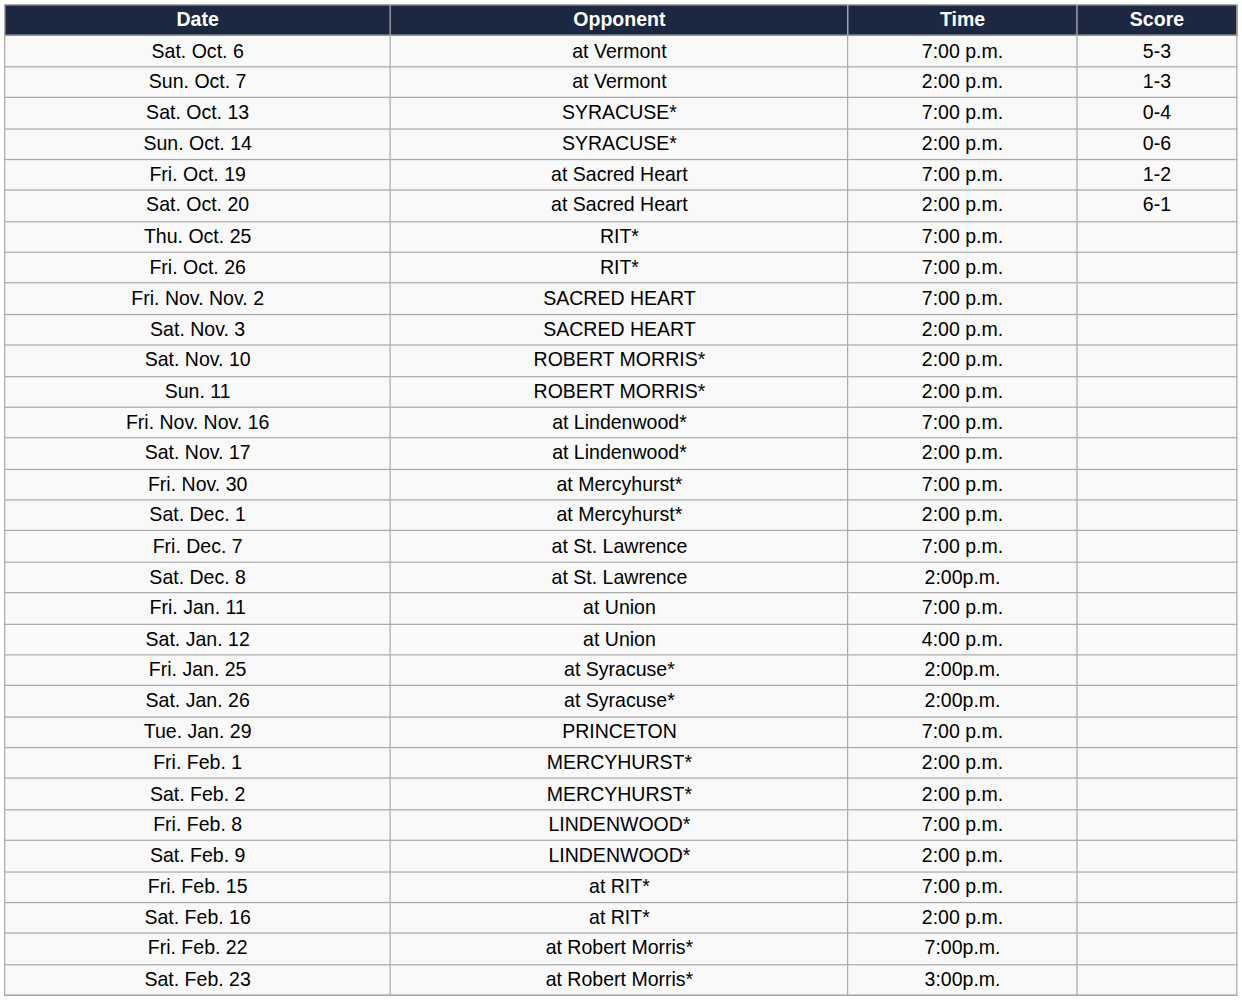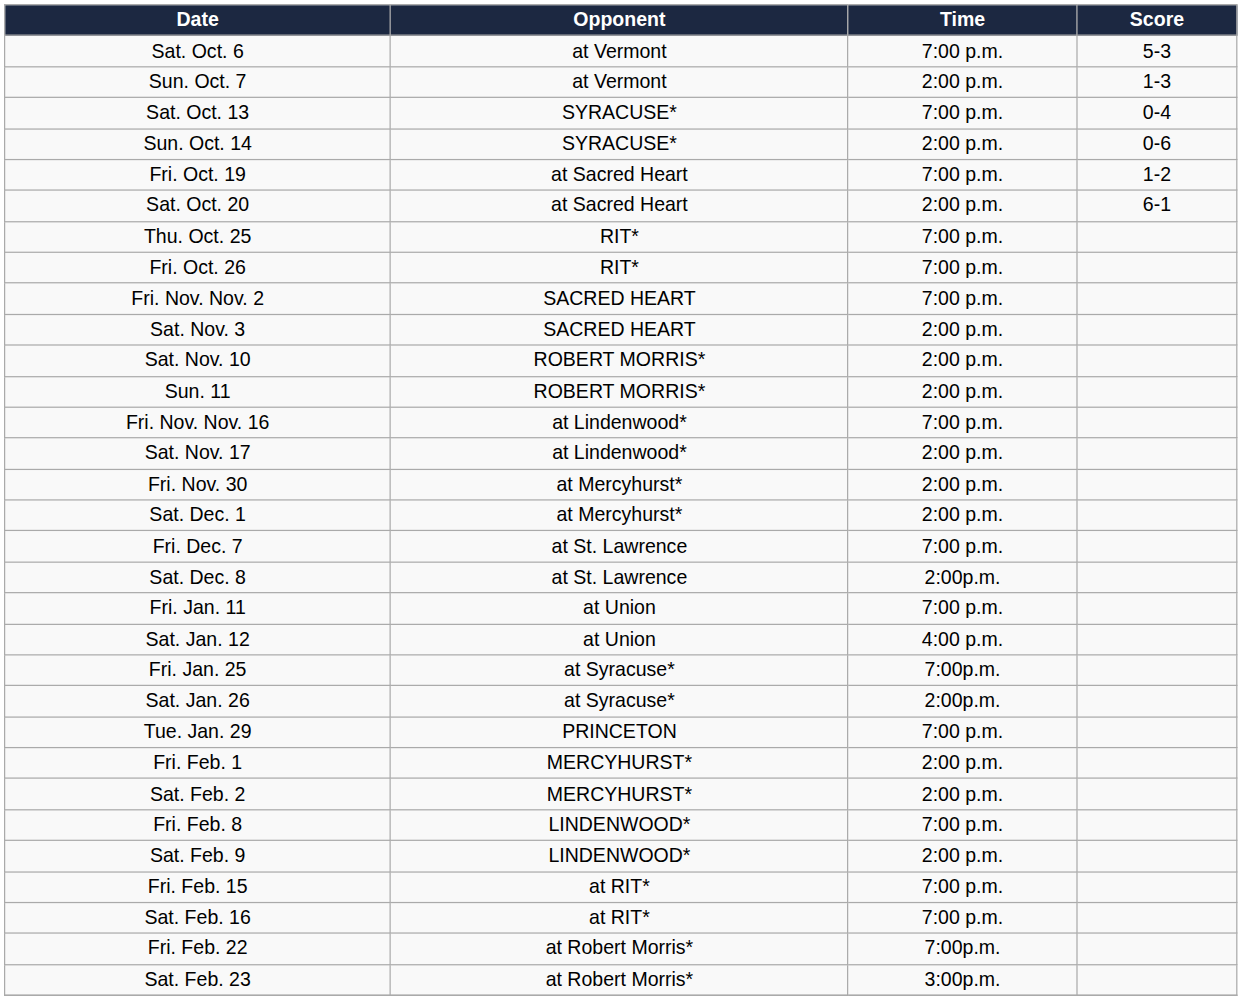Fri. Nov. 30 | Time: 7:00 p.m. -> 2:00 p.m.
Fri. Jan. 25 | Time: 2:00p.m. -> 7:00p.m.
Sat. Feb. 16 | Time: 2:00 p.m. -> 7:00 p.m.
